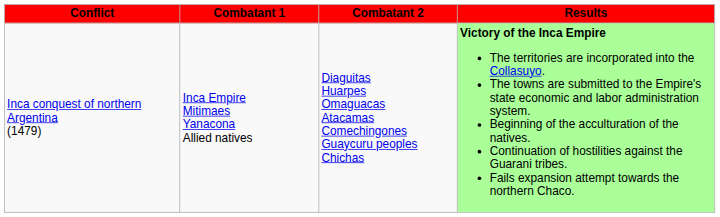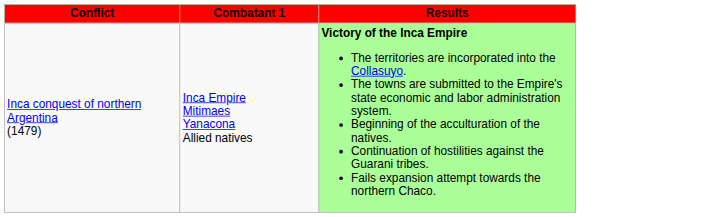- column: Combatant 2 | Diaguitas Huarpes Omaguacas Atacamas Comechingones Guaycuru peoples Chichas
